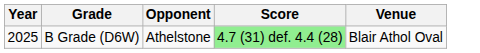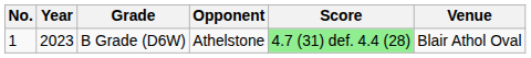+ column: No. | 1
B Grade (D6W) | Year: 2025 -> 2023
